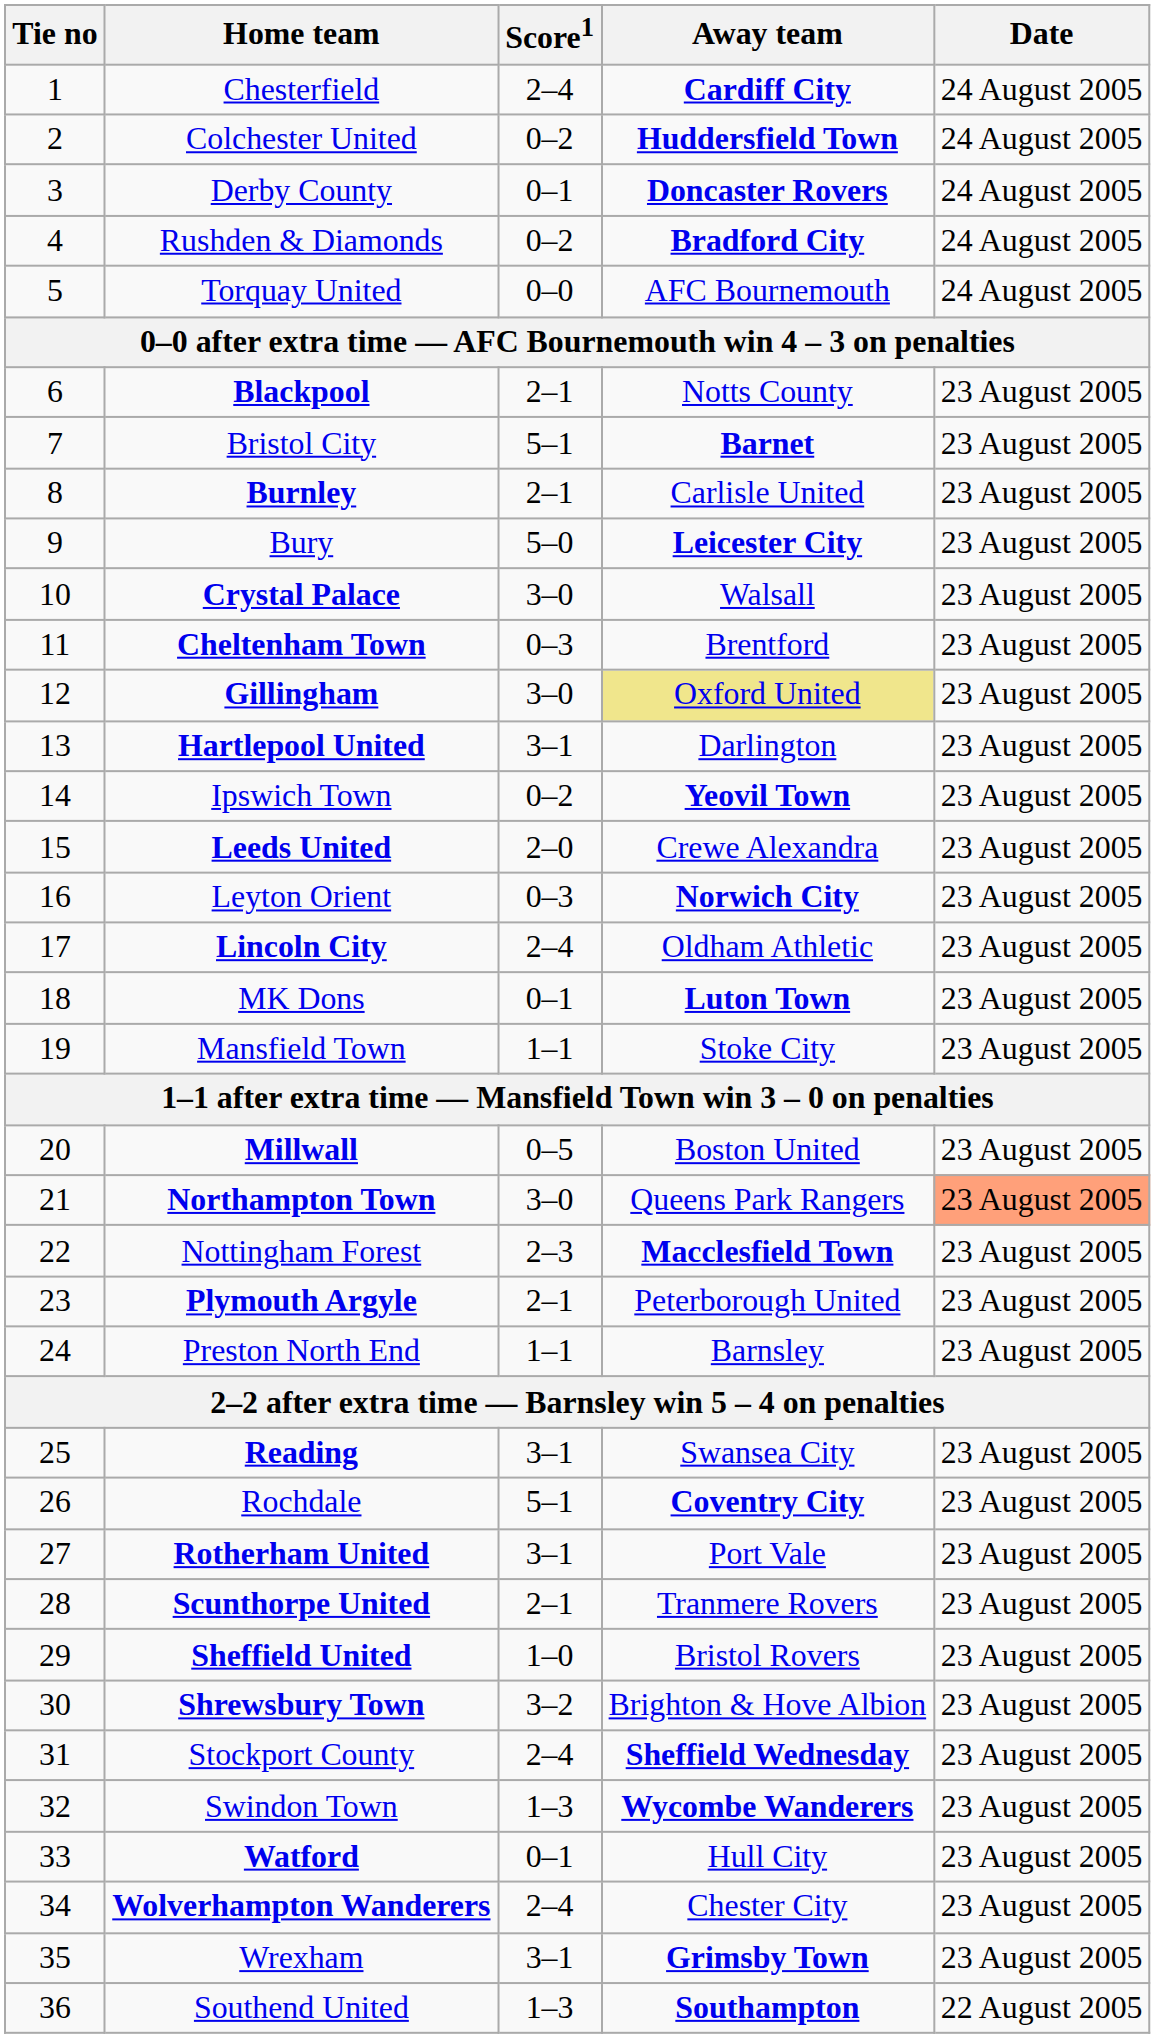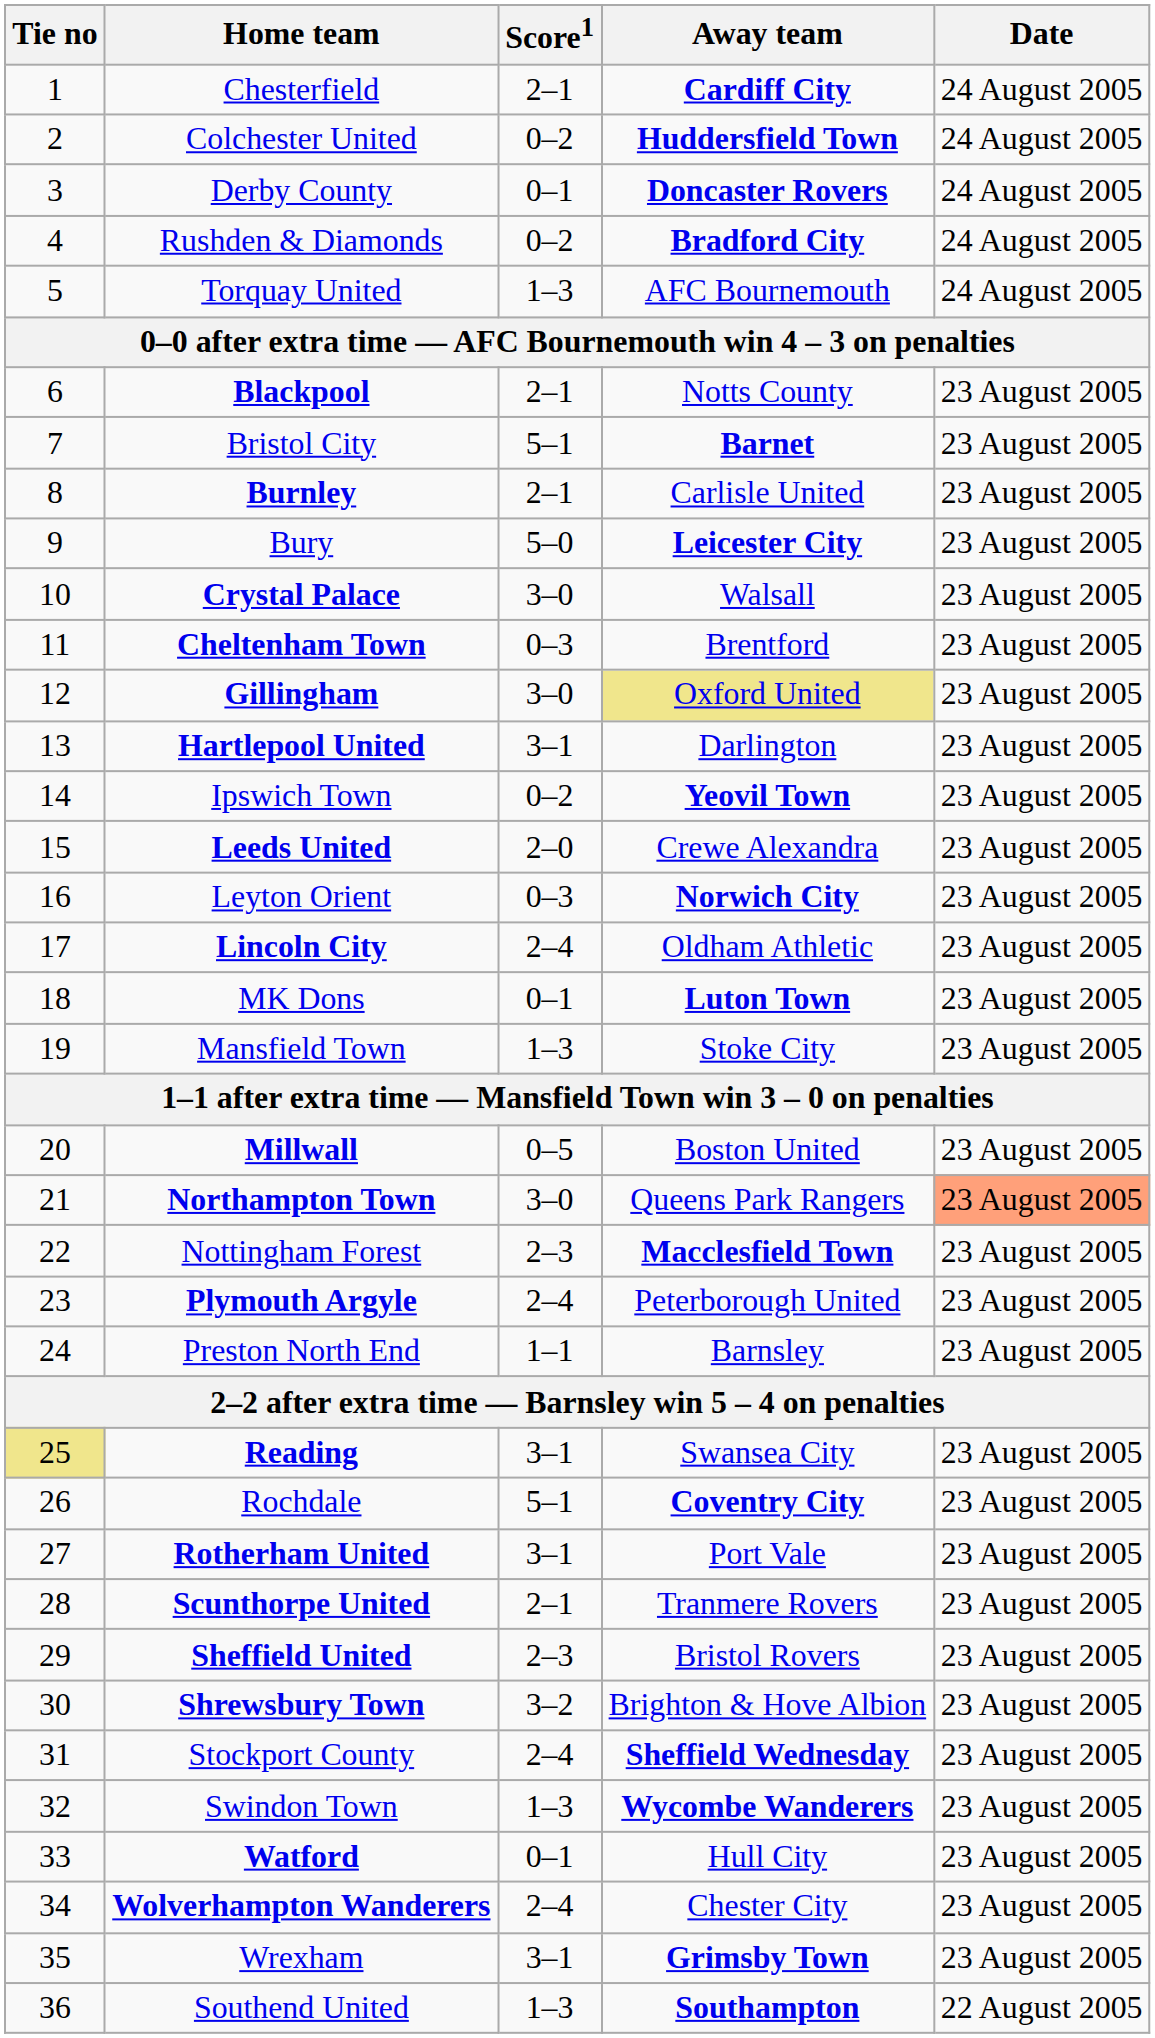Chesterfield | Score1: 2–4 -> 2–1
Torquay United | Score1: 0–0 -> 1–3
Mansfield Town | Score1: 1–1 -> 1–3
Plymouth Argyle | Score1: 2–1 -> 2–4
Reading | Tie no: no background -> khaki background
Sheffield United | Score1: 1–0 -> 2–3
